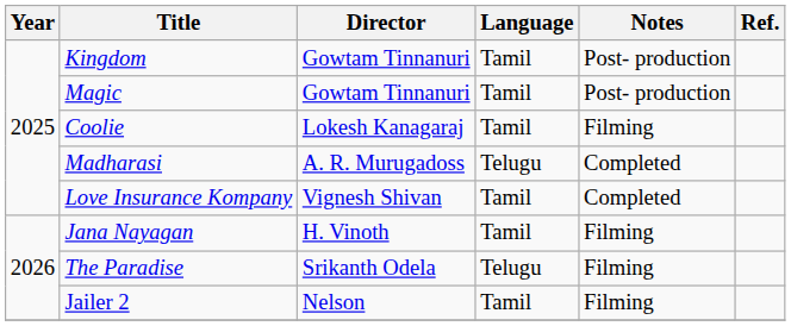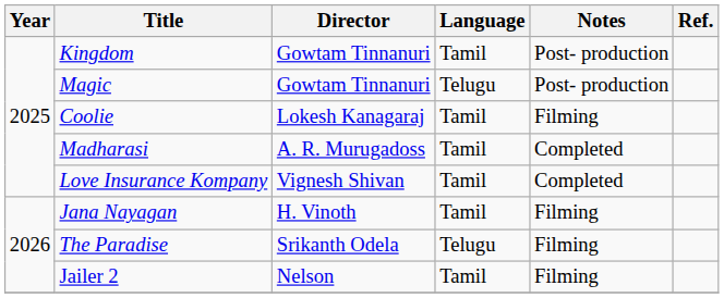Magic | Language: Tamil -> Telugu
Madharasi | Language: Telugu -> Tamil
